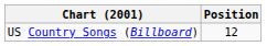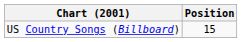US Country Songs (Billboard) | Position: 12 -> 15
